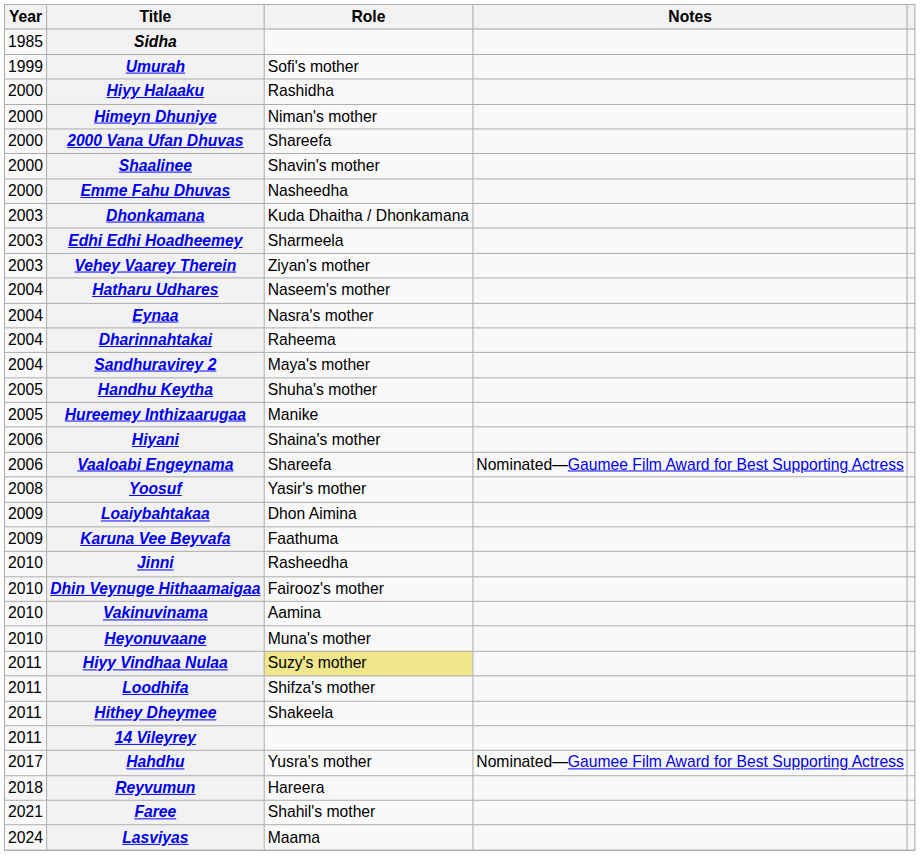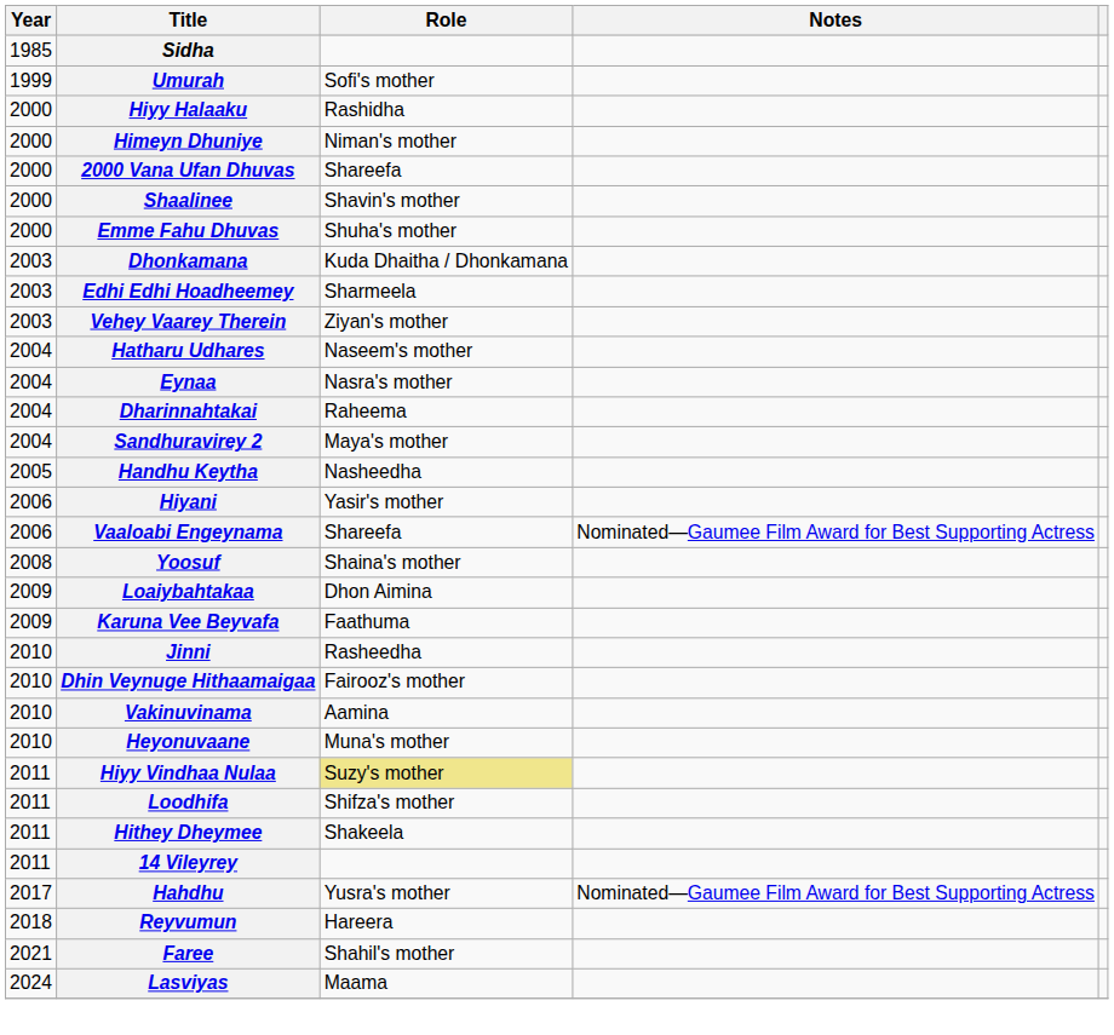Emme Fahu Dhuvas | Role: Nasheedha -> Shuha's mother
Handhu Keytha | Role: Shuha's mother -> Nasheedha
- row: 2005 | Hureemey Inthizaarugaa | Manike
Hiyani | Role: Shaina's mother -> Yasir's mother
Yoosuf | Role: Yasir's mother -> Shaina's mother
